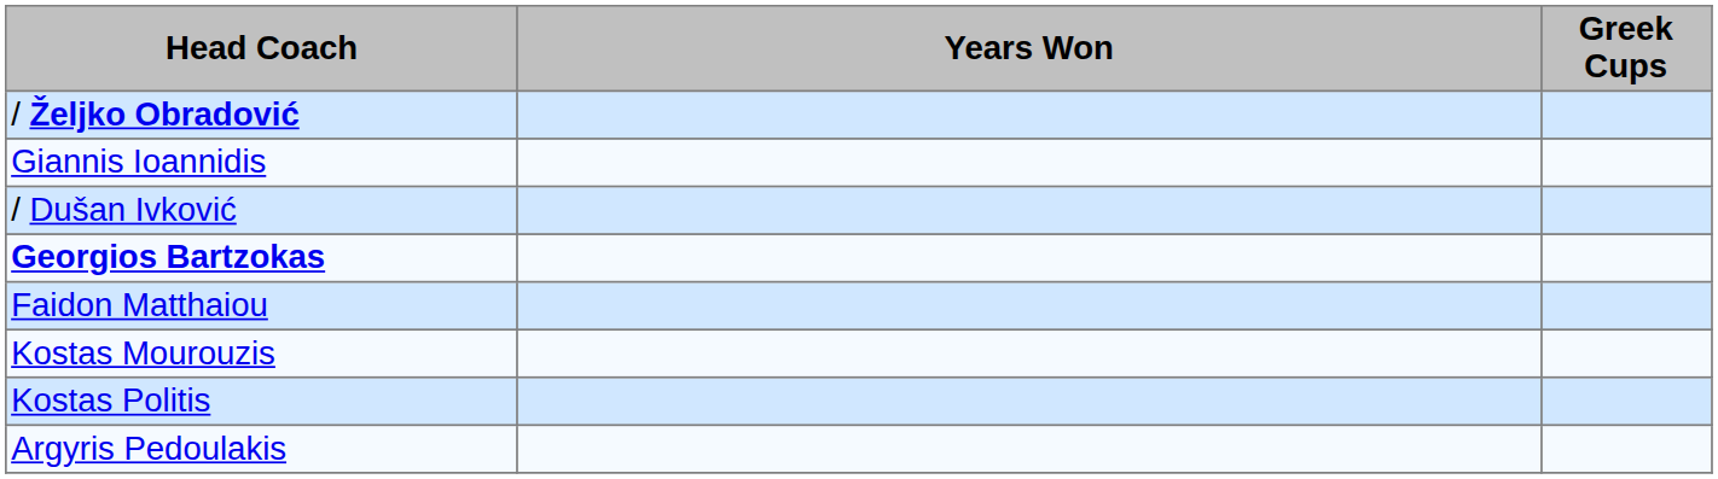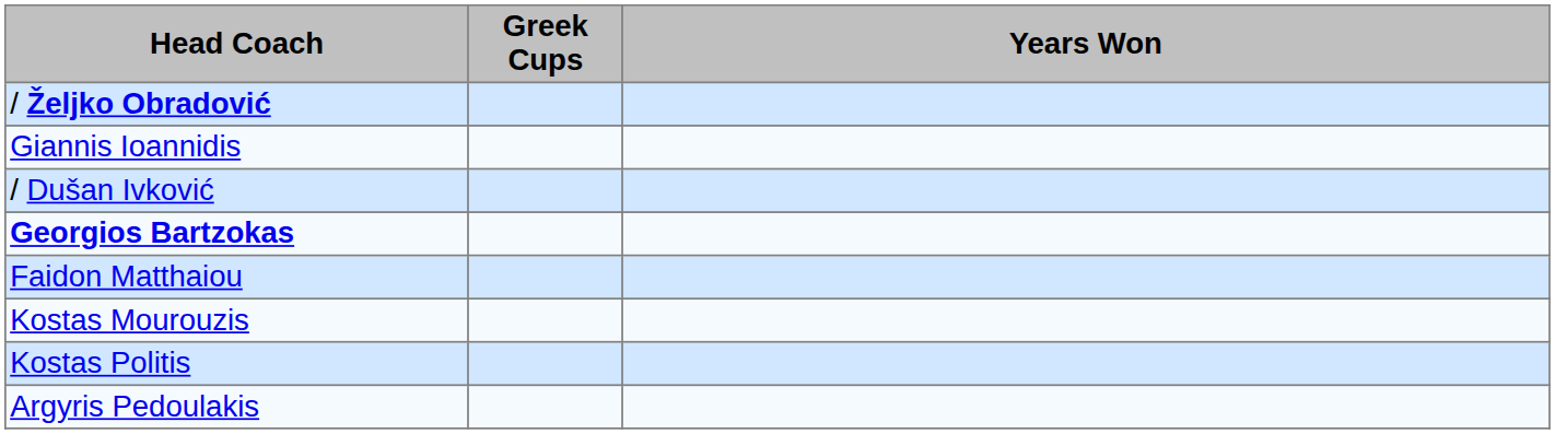columns swapped: Greek Cups <-> Years Won
